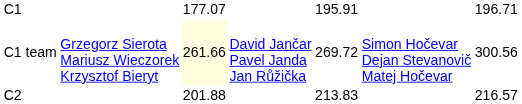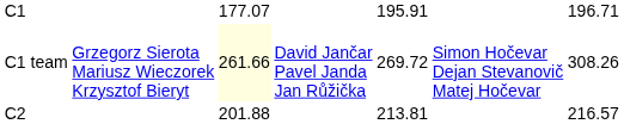C1 team | column 7: 300.56 -> 308.26
C2 | column 5: 213.83 -> 213.81
